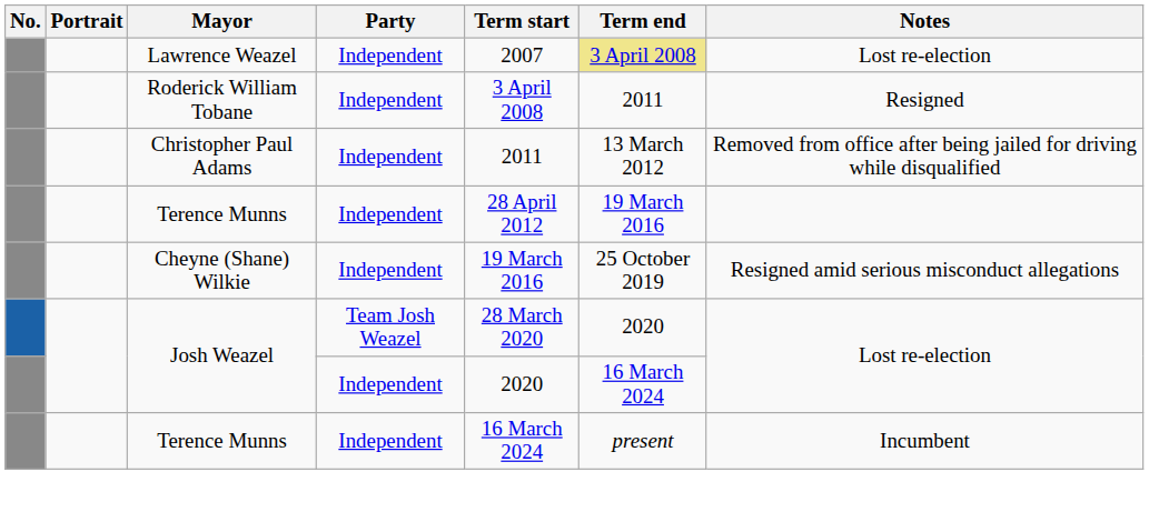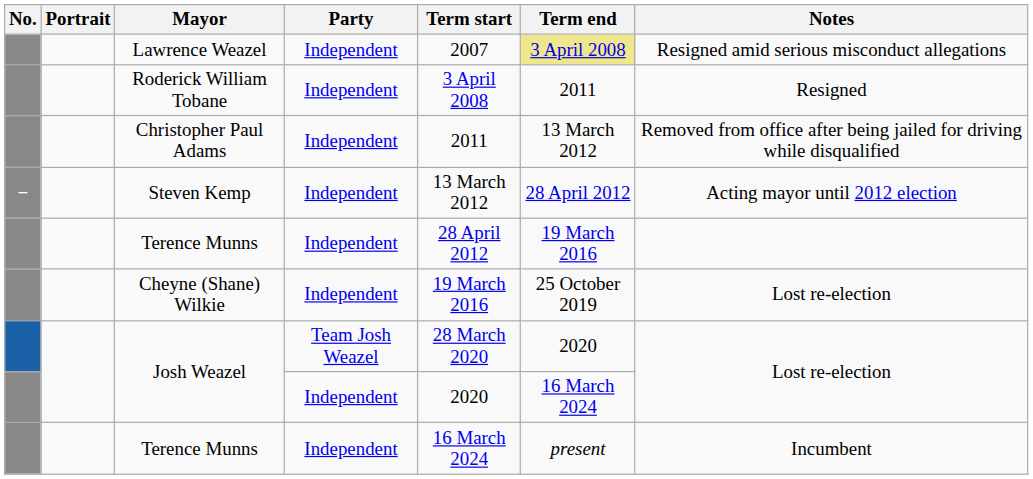Lawrence Weazel | Notes: Lost re-election -> Resigned amid serious misconduct allegations
+ row: − | Steven Kemp | Independent | 13 March 2012 | 28 April 2012 | Acting mayor until 2012 election
Cheyne (Shane) Wilkie | Notes: Resigned amid serious misconduct allegations -> Lost re-election
